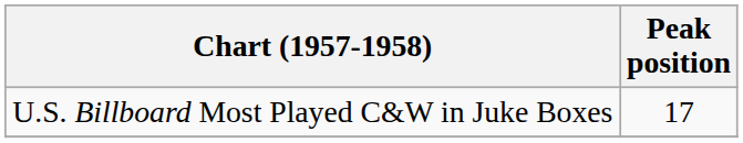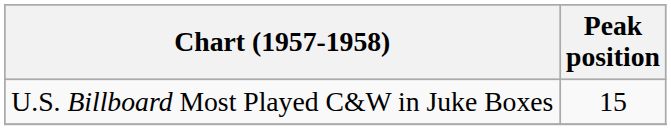U.S. Billboard Most Played C&W in Juke Boxes | Peak position: 17 -> 15
